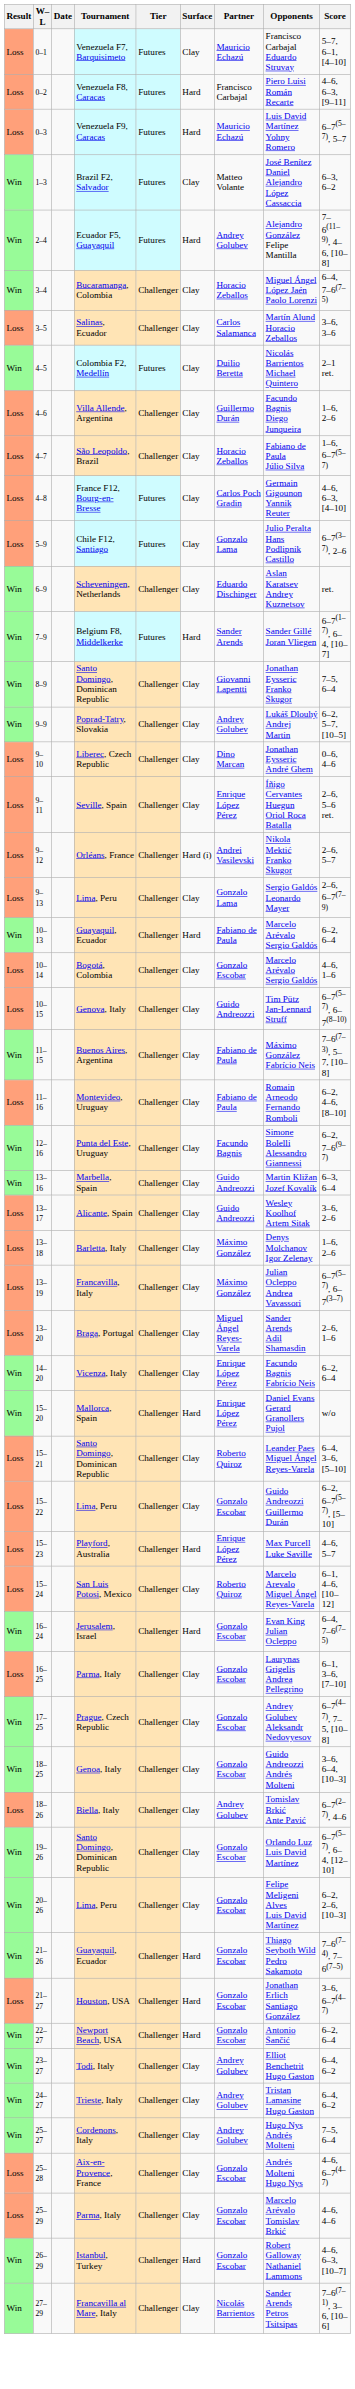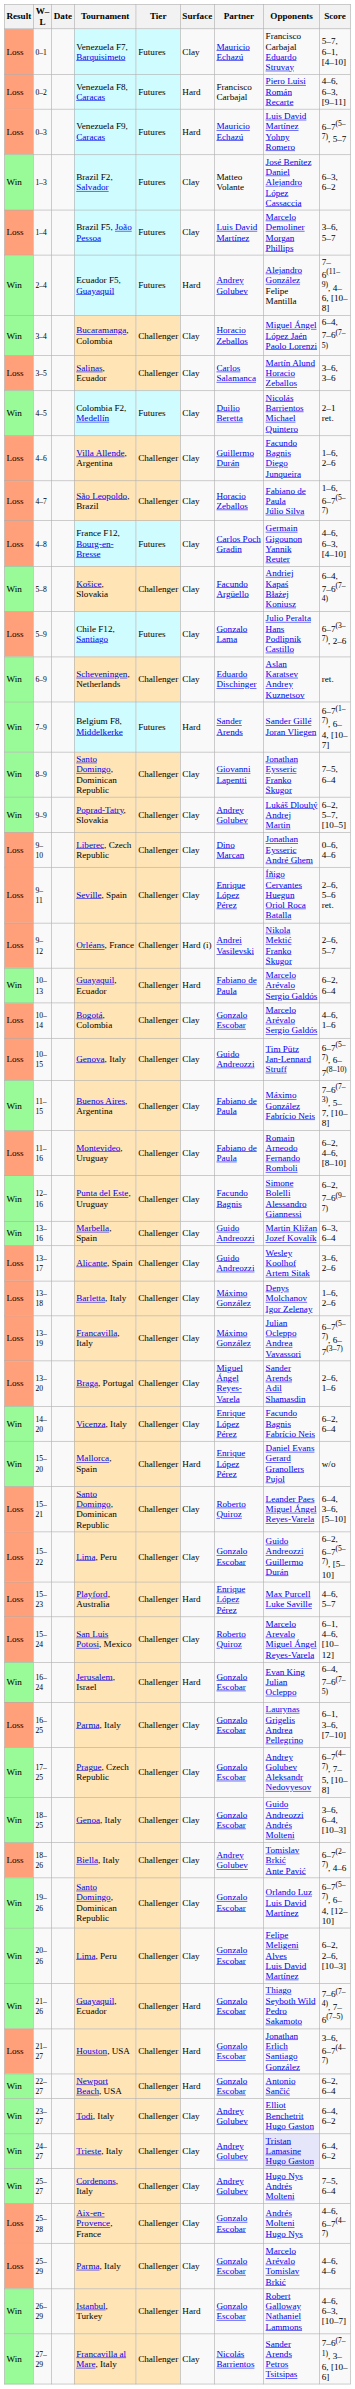+ row: Loss | 1–4 | Brazil F5, João Pessoa | Futures | Clay | Luis David Martínez | Marcelo Demoliner Morgan Phillips | 3–6, 5–7
+ row: Win | 5–8 | Košice, Slovakia | Challenger | Clay | Facundo Argüello | Andriej Kapaś Błażej Koniusz | 6–4, 7–6(7–4)
- row: Loss | 9–13 | Lima, Peru | Challenger | Clay | Gonzalo Lama | Sergio Galdós Leonardo Mayer | 2–6, 6–7(7–9)
24–27 | Opponents: no background -> lavender background
